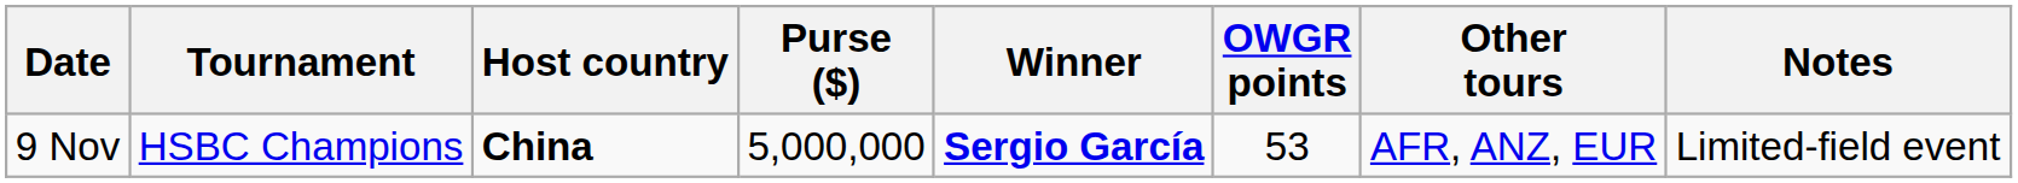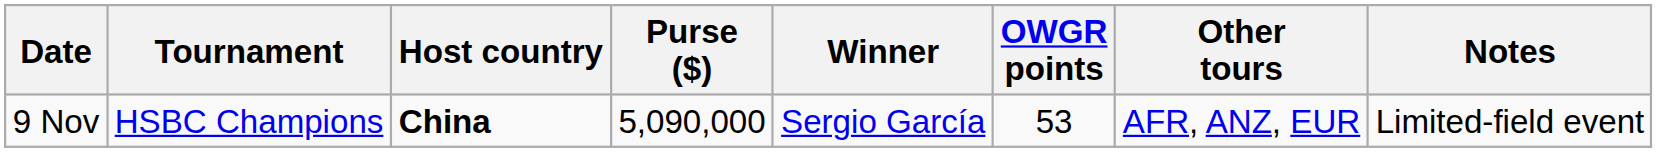9 Nov | Purse ($): 5,000,000 -> 5,090,000
9 Nov | Winner: bold -> normal
